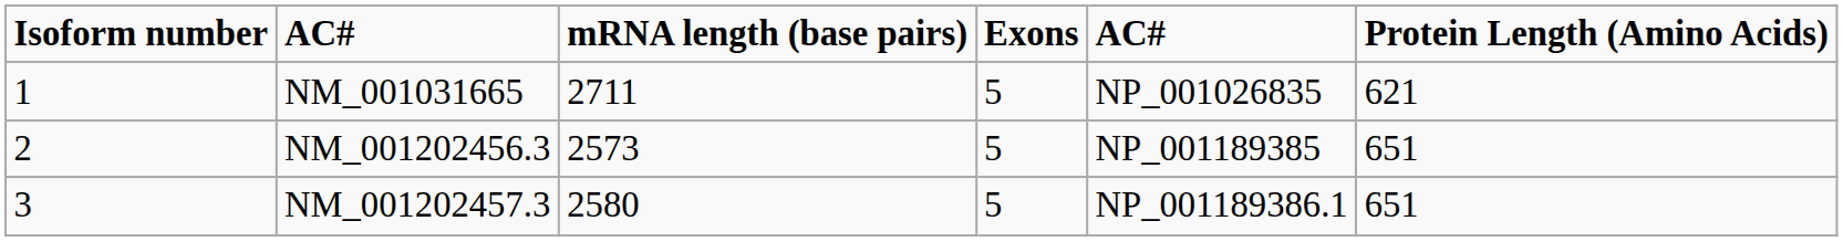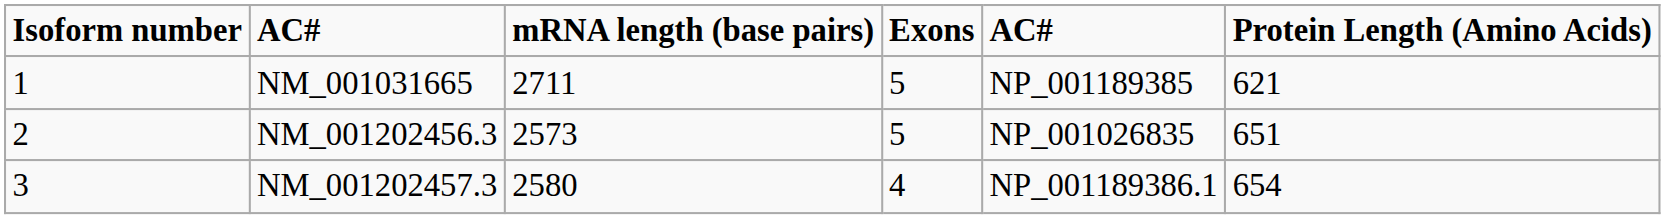NM_001031665 | column 5: NP_001026835 -> NP_001189385
NM_001202456.3 | column 5: NP_001189385 -> NP_001026835
NM_001202457.3 | Exons: 5 -> 4
NM_001202457.3 | Protein Length (Amino Acids): 651 -> 654
